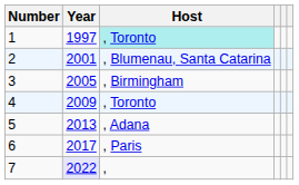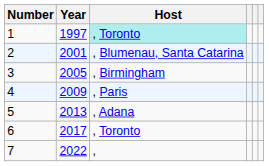4 | Host: , Toronto -> , Paris
6 | Host: , Paris -> , Toronto
7 | Year: lavender background -> no background
